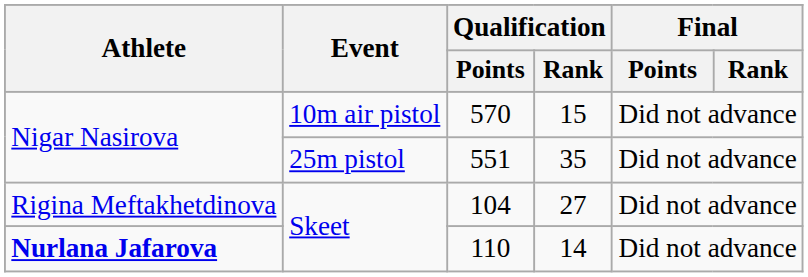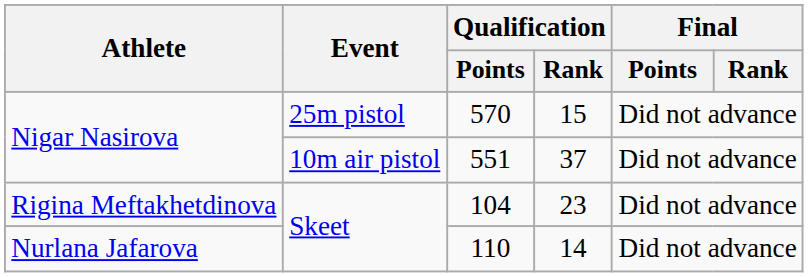570 | Event: 10m air pistol -> 25m pistol
551 | Event: 25m pistol -> 10m air pistol
551 | Qualification / Rank: 35 -> 37
104 | Qualification / Rank: 27 -> 23
110 | Athlete: bold -> normal
